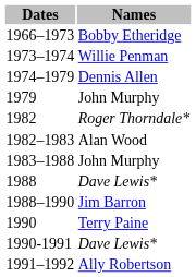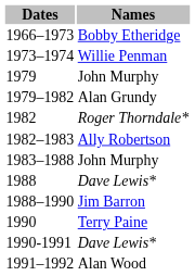- row: 1974–1979 | Dennis Allen
+ row: 1979–1982 | Alan Grundy
1982–1983 | Names: Alan Wood -> Ally Robertson
1991–1992 | Names: Ally Robertson -> Alan Wood
